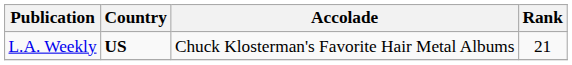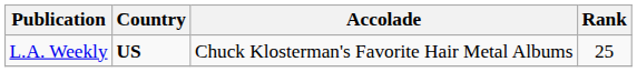L.A. Weekly | Rank: 21 -> 25
